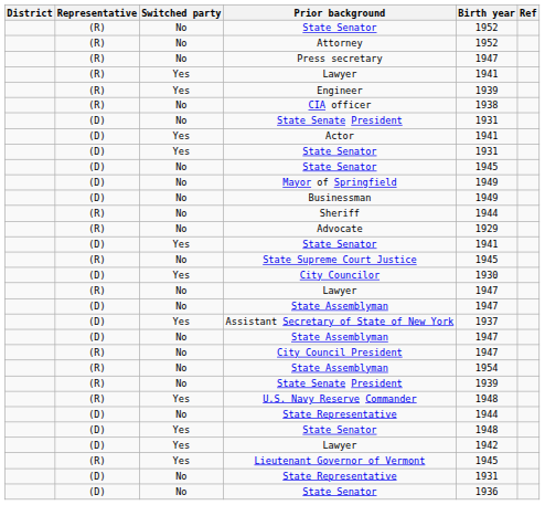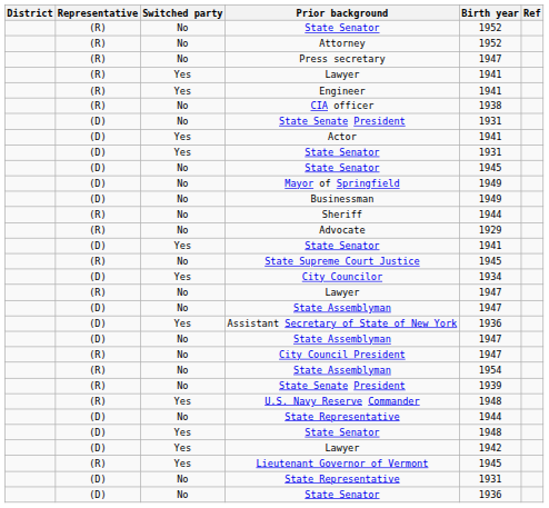Engineer | Birth year: 1939 -> 1941
City Councilor | Birth year: 1930 -> 1934
Assistant Secretary of State of New York | Birth year: 1937 -> 1936
